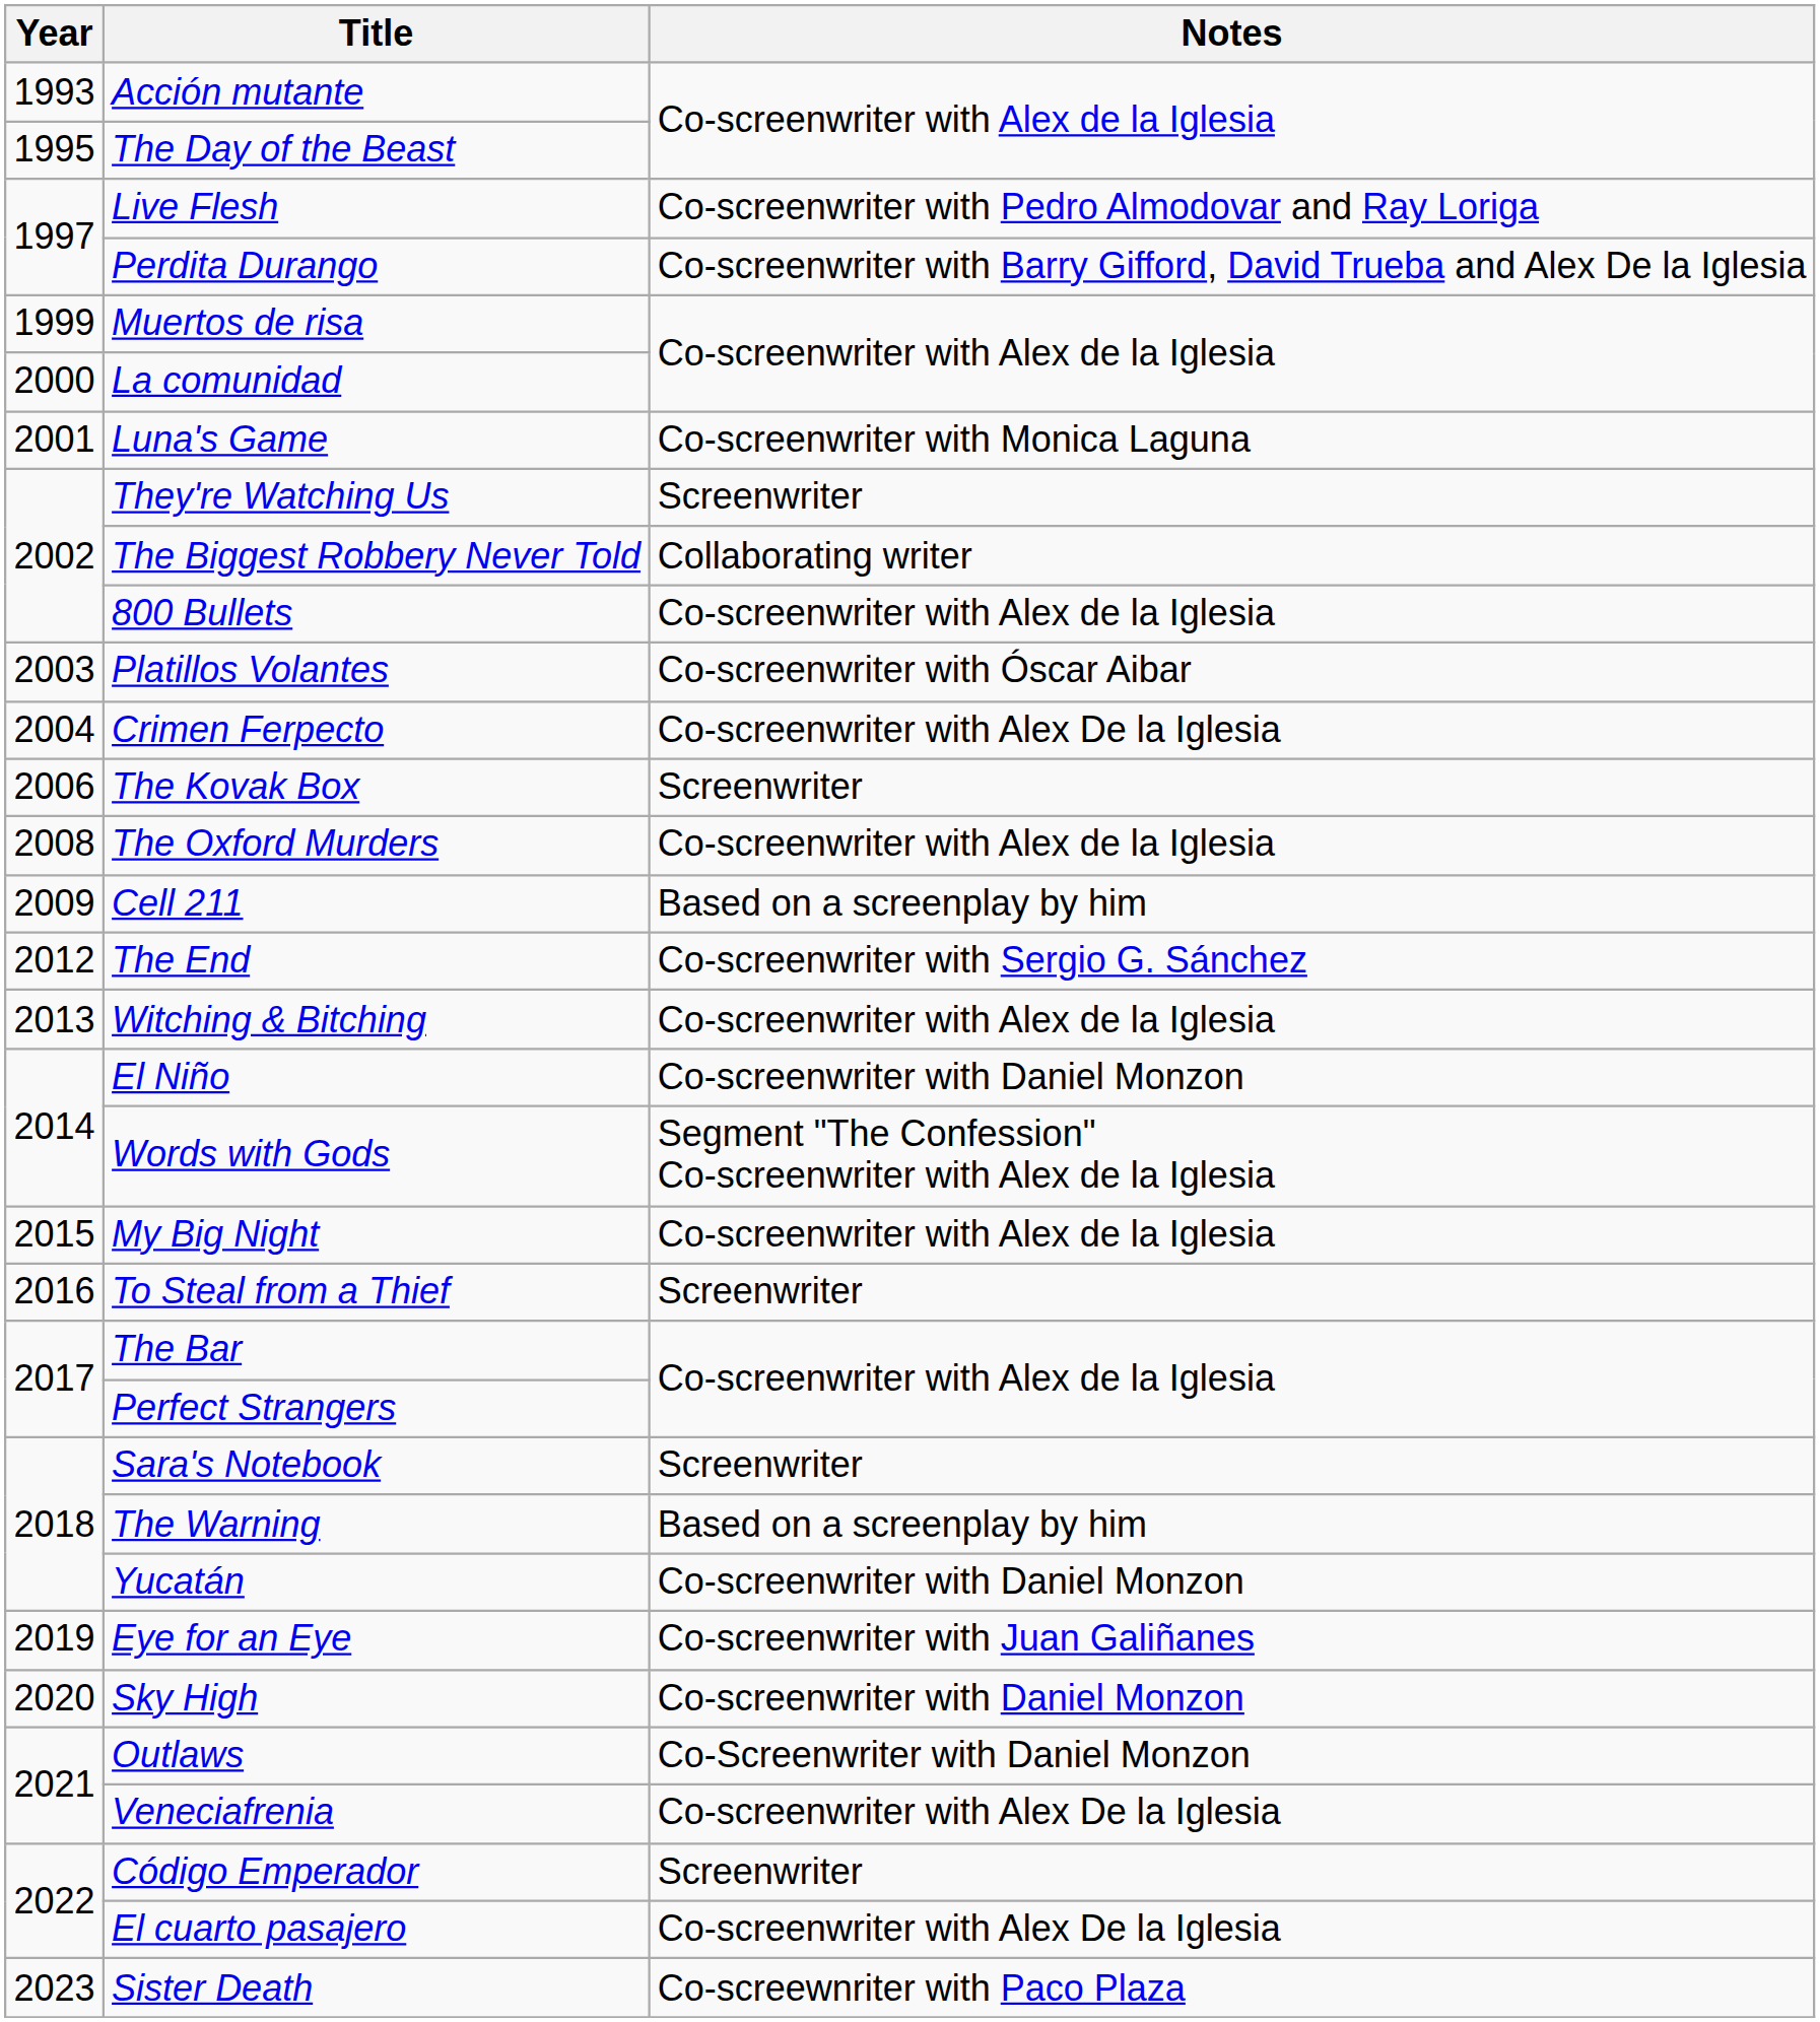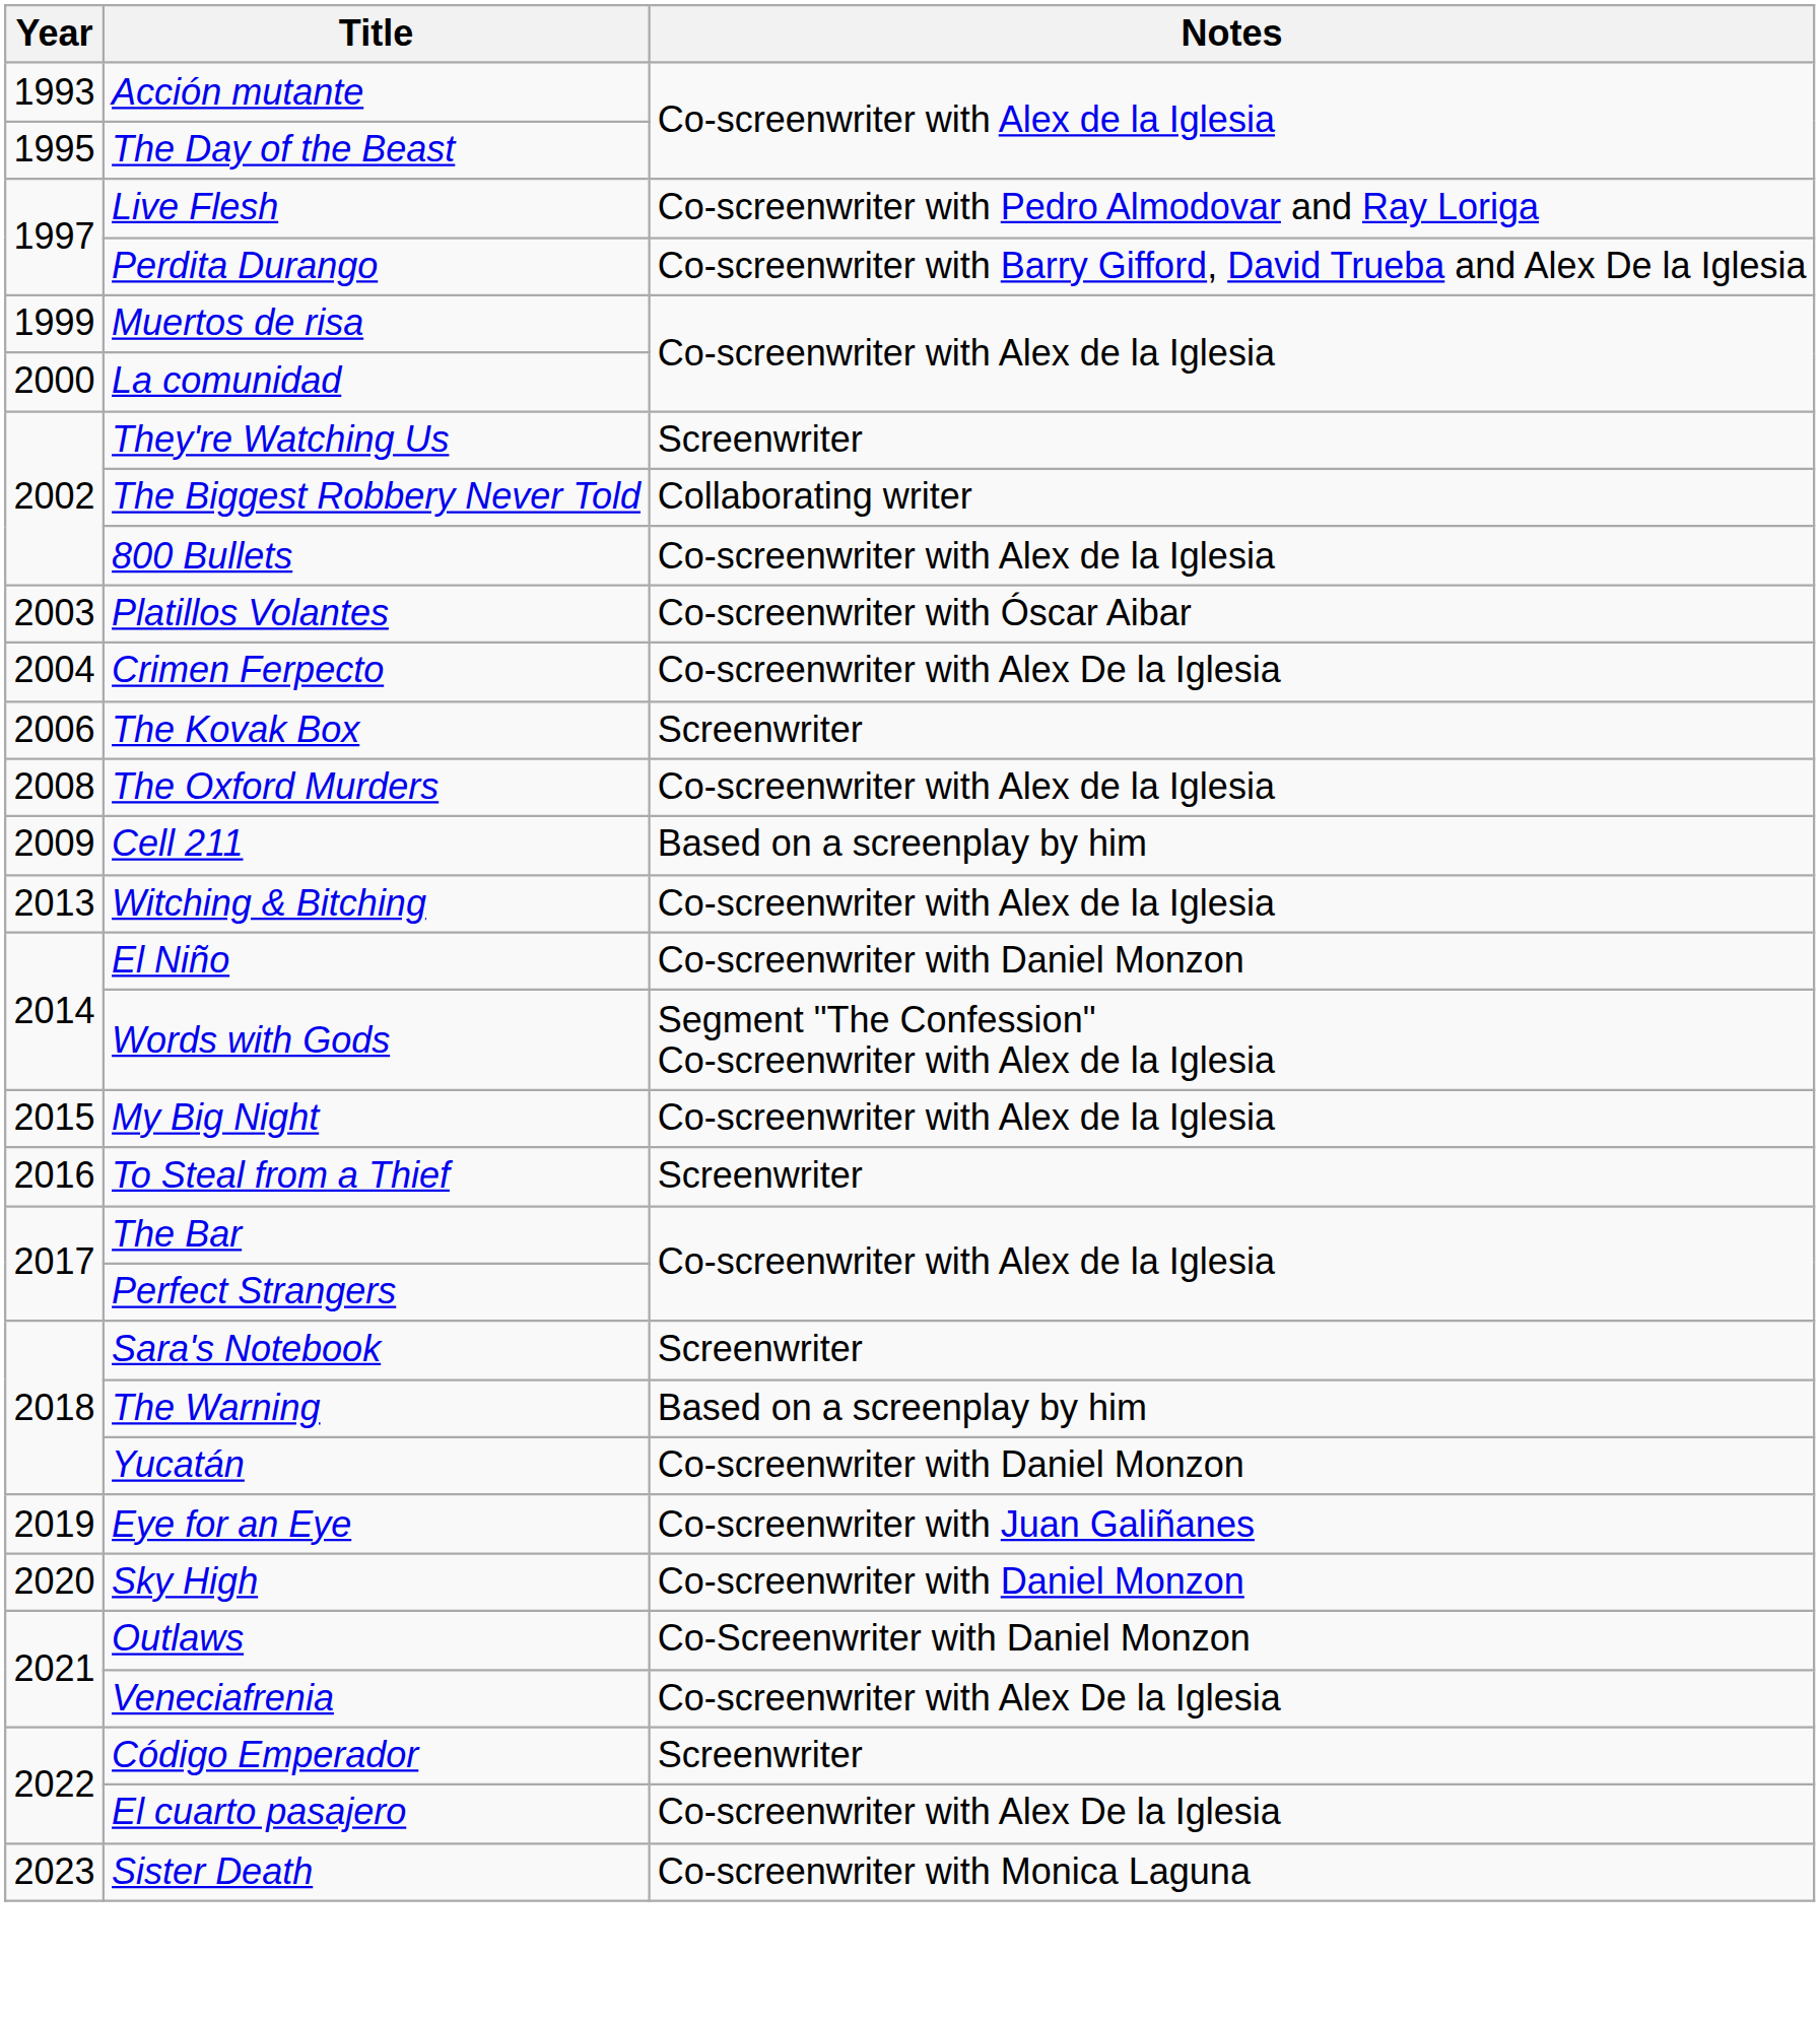- row: 2001 | Luna's Game | Co-screenwriter with Monica Laguna
- row: 2012 | The End | Co-screenwriter with Sergio G. Sánchez
Sister Death | Notes: Co-screewnriter with Paco Plaza -> Co-screenwriter with Monica Laguna
